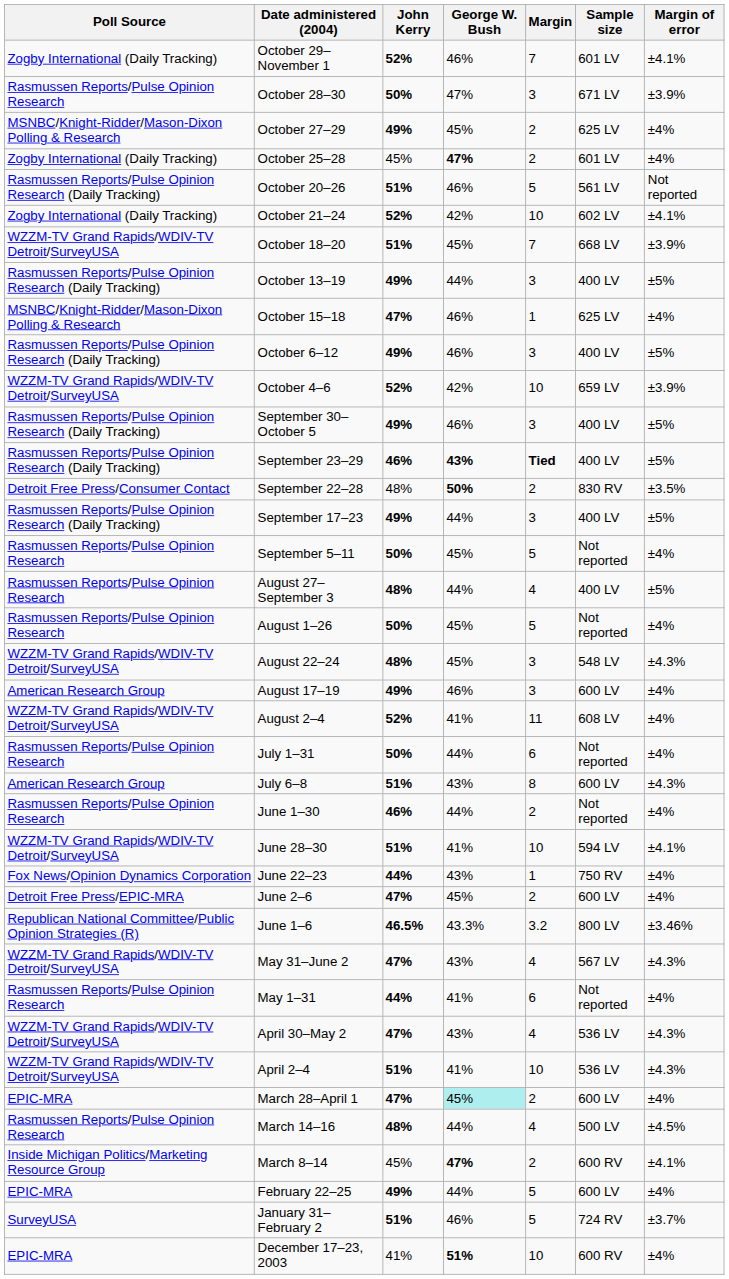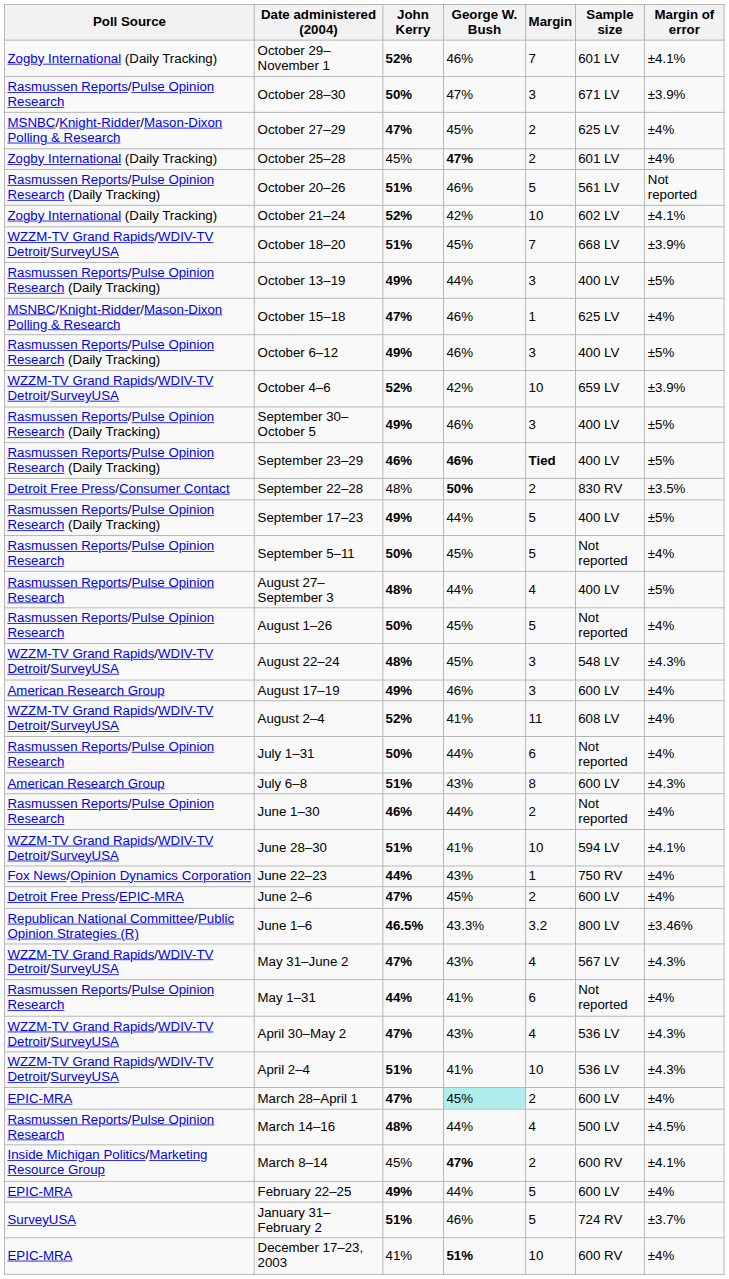October 27–29 | John Kerry: 49% -> 47%
September 23–29 | George W. Bush: 43% -> 46%
September 17–23 | Margin: 3 -> 5
